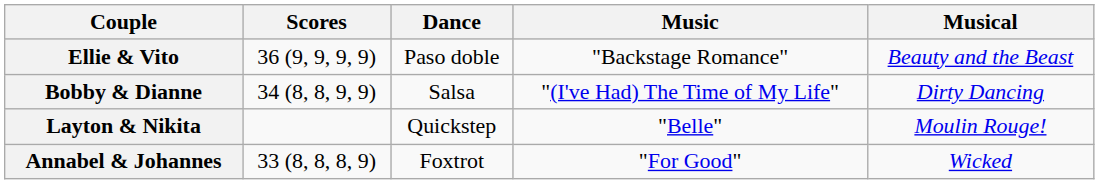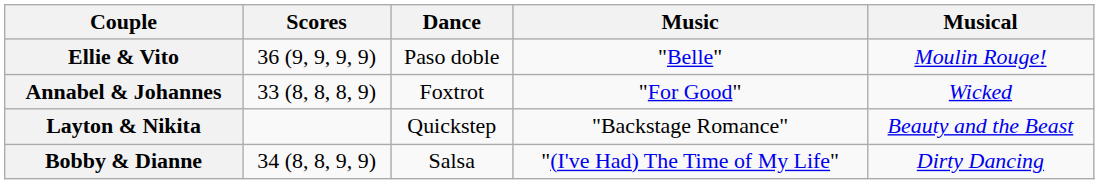Ellie & Vito | Music: "Backstage Romance" -> "Belle"
Ellie & Vito | Musical: Beauty and the Beast -> Moulin Rouge!
rows swapped: Annabel & Johannes <-> Bobby & Dianne
Layton & Nikita | Music: "Belle" -> "Backstage Romance"
Layton & Nikita | Musical: Moulin Rouge! -> Beauty and the Beast
